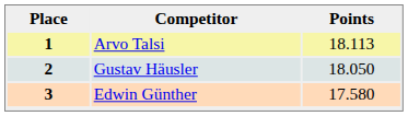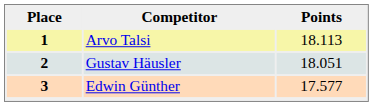2 | Points: 18.050 -> 18.051
3 | Points: 17.580 -> 17.577
